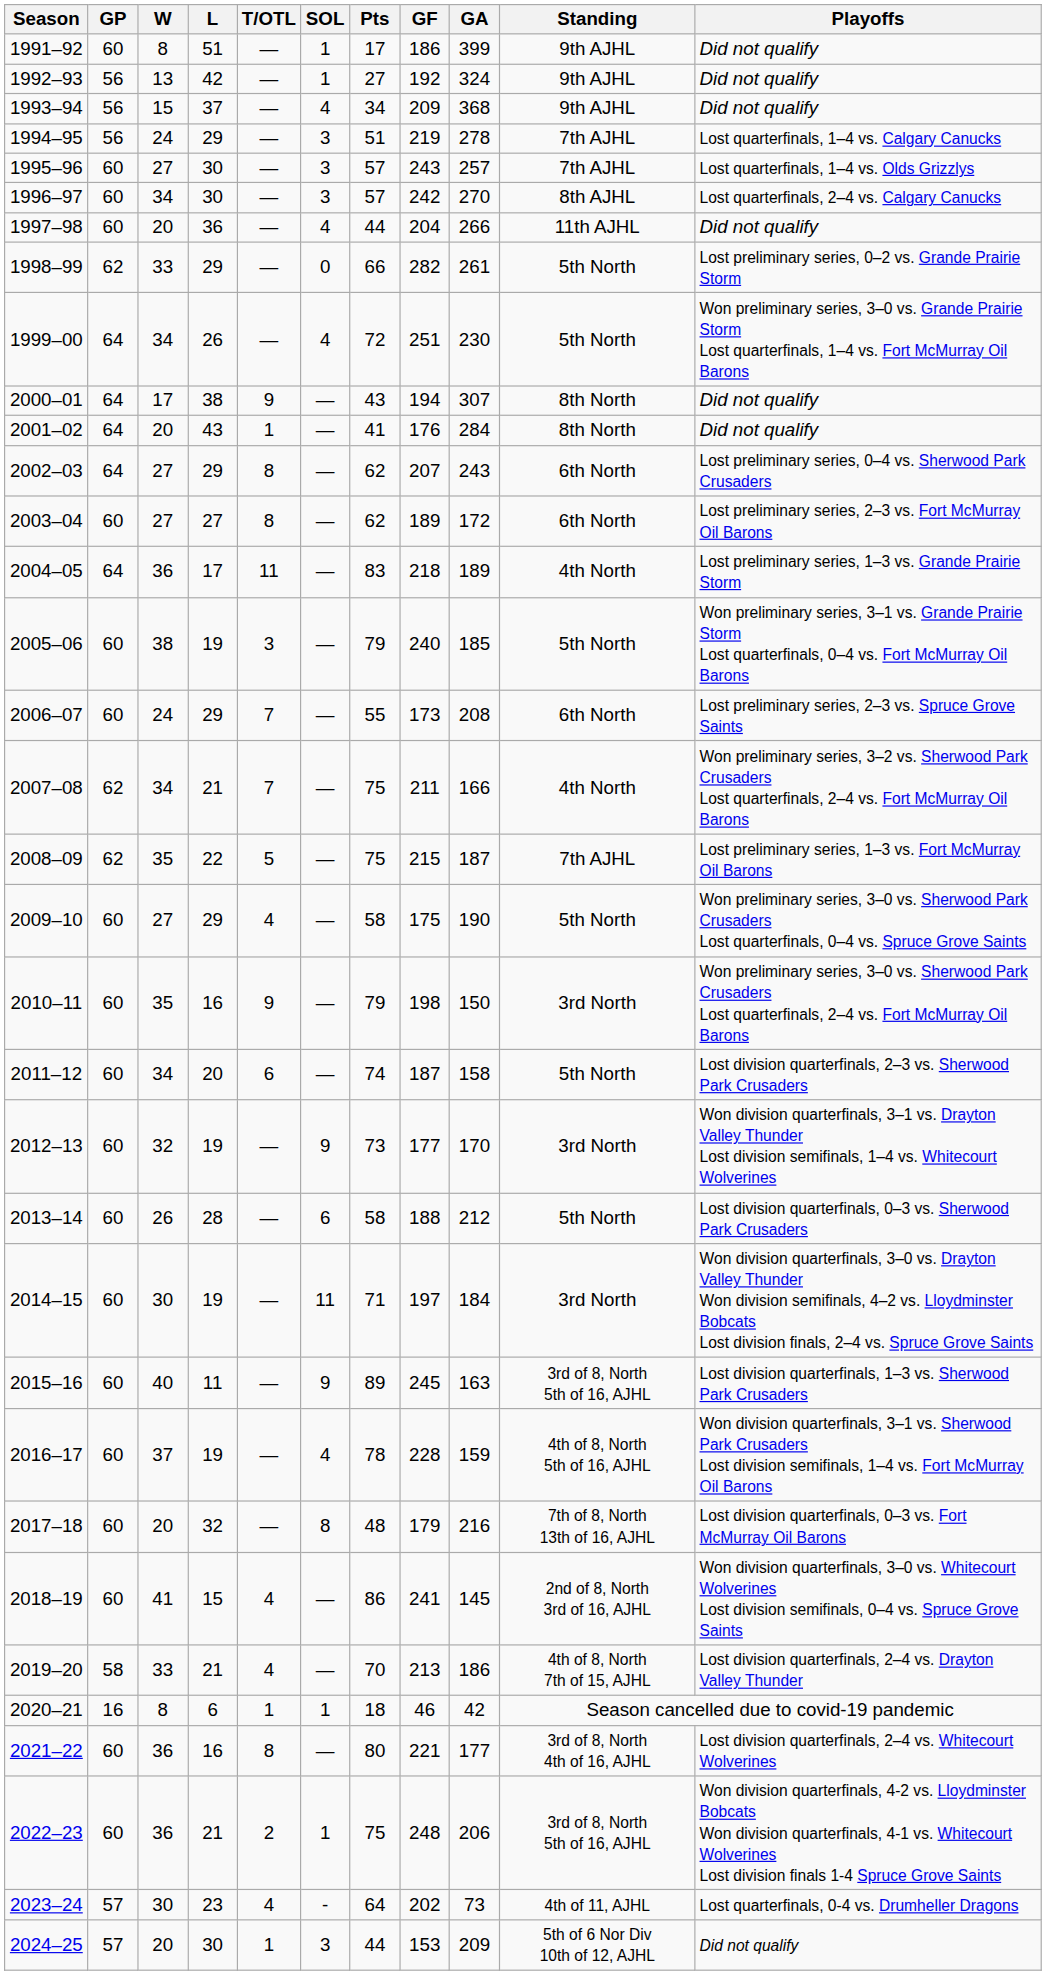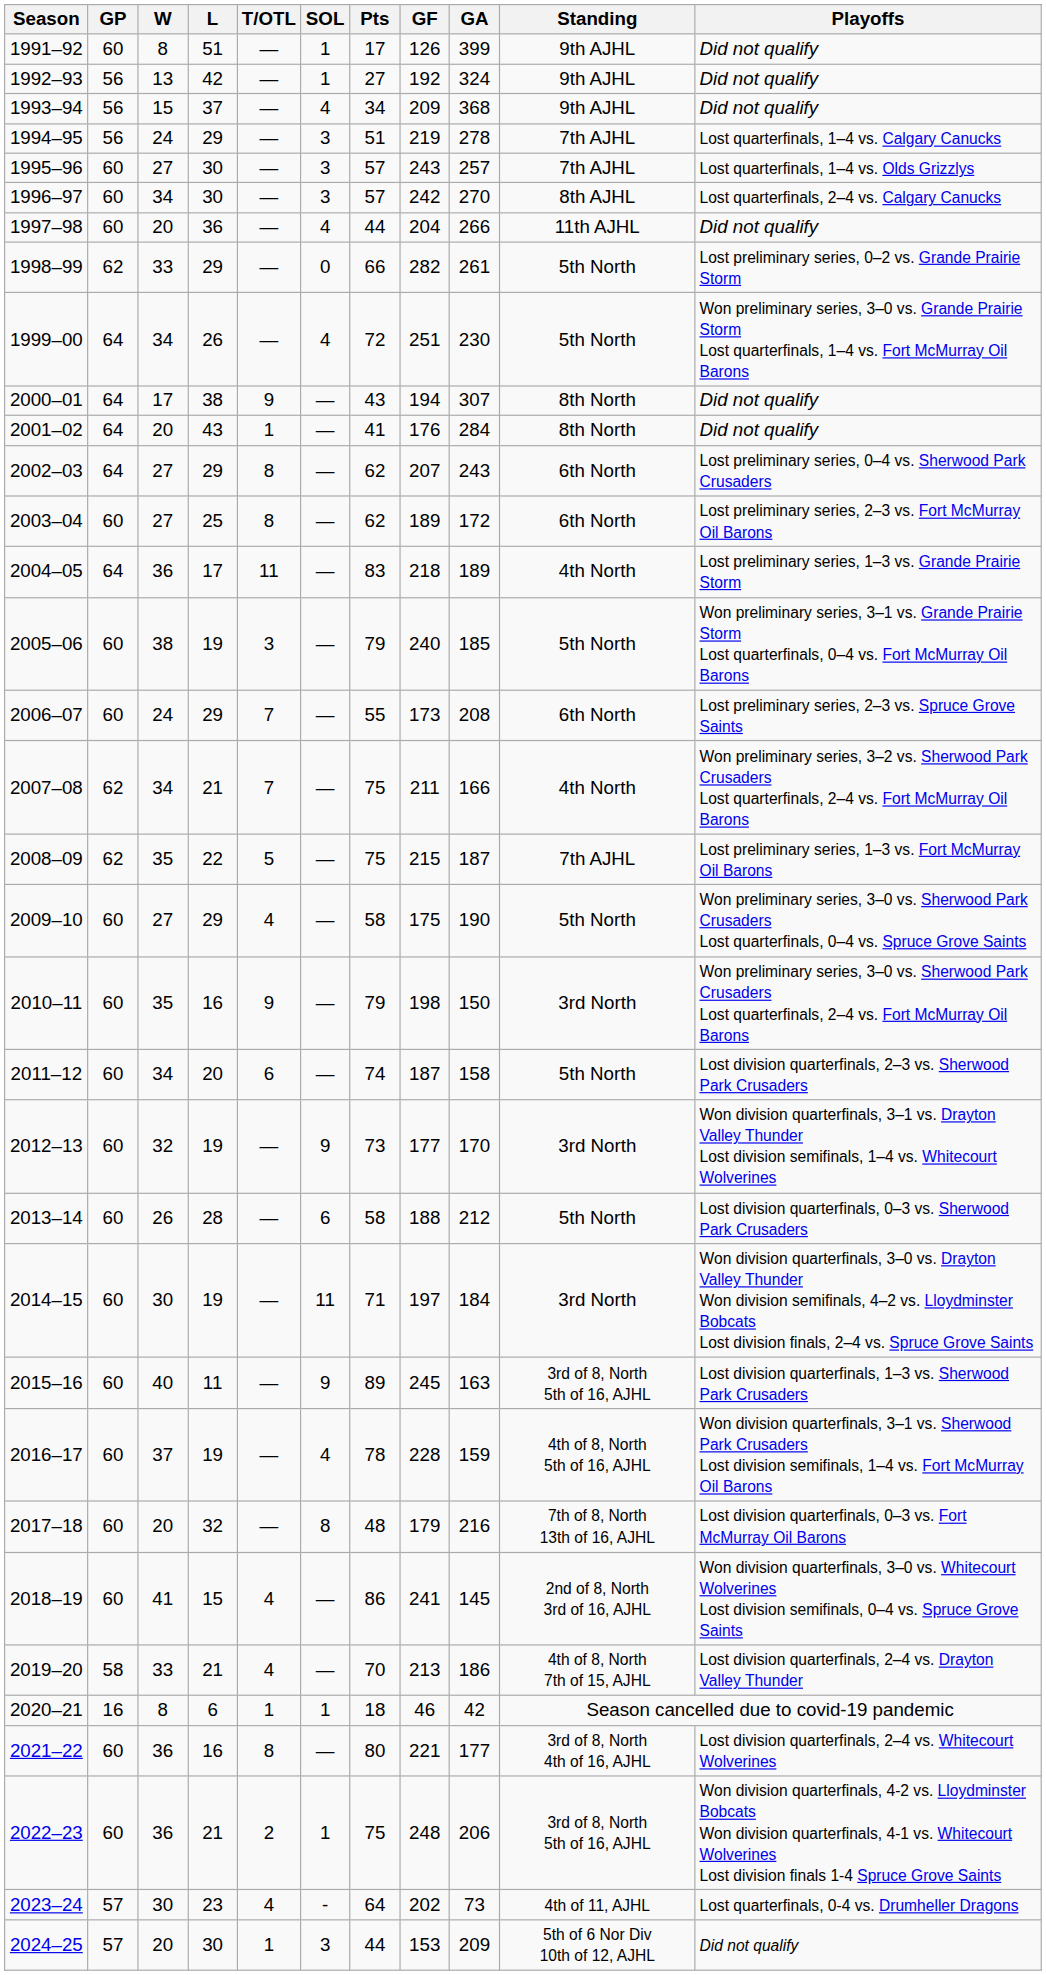1991–92 | GF: 186 -> 126
2003–04 | L: 27 -> 25
